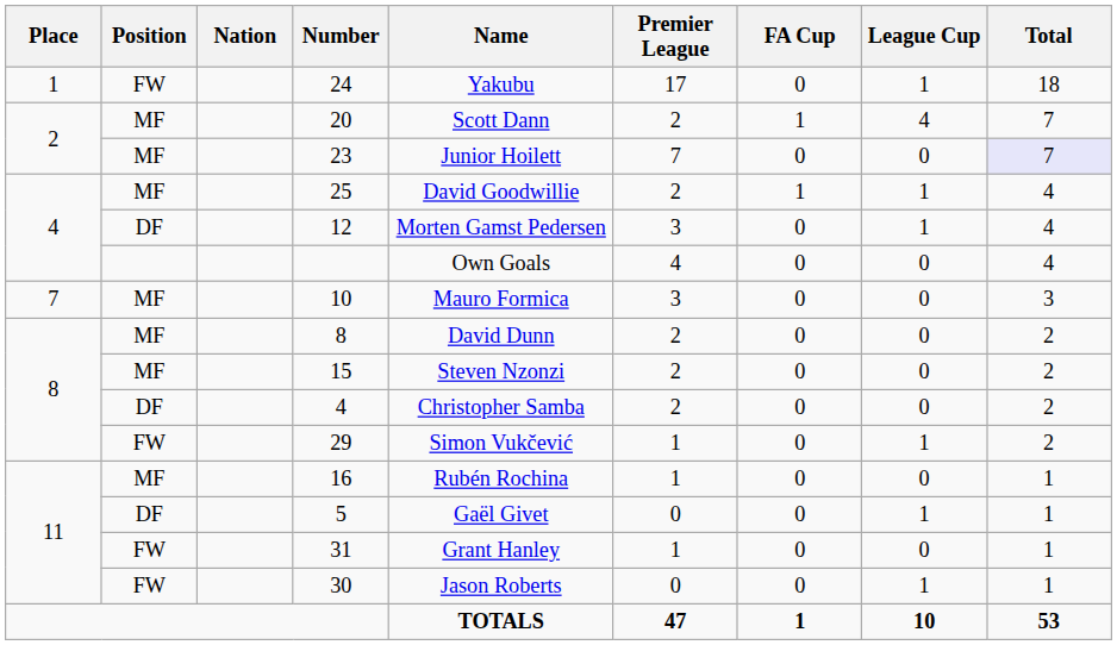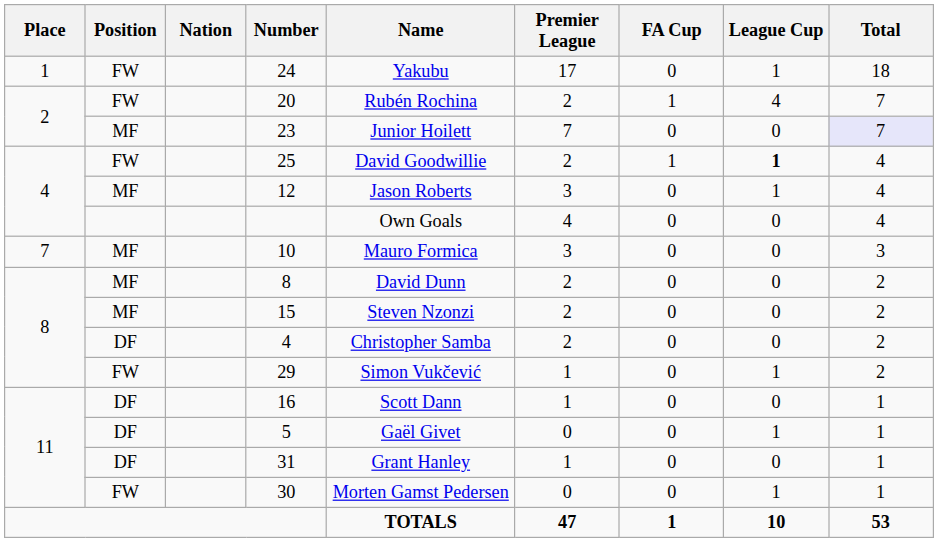20 | Position: MF -> FW
20 | Name: Scott Dann -> Rubén Rochina
25 | Position: MF -> FW
25 | League Cup: normal -> bold
12 | Position: DF -> MF
12 | Name: Morten Gamst Pedersen -> Jason Roberts
16 | Position: MF -> DF
16 | Name: Rubén Rochina -> Scott Dann
31 | Position: FW -> DF
30 | Name: Jason Roberts -> Morten Gamst Pedersen
